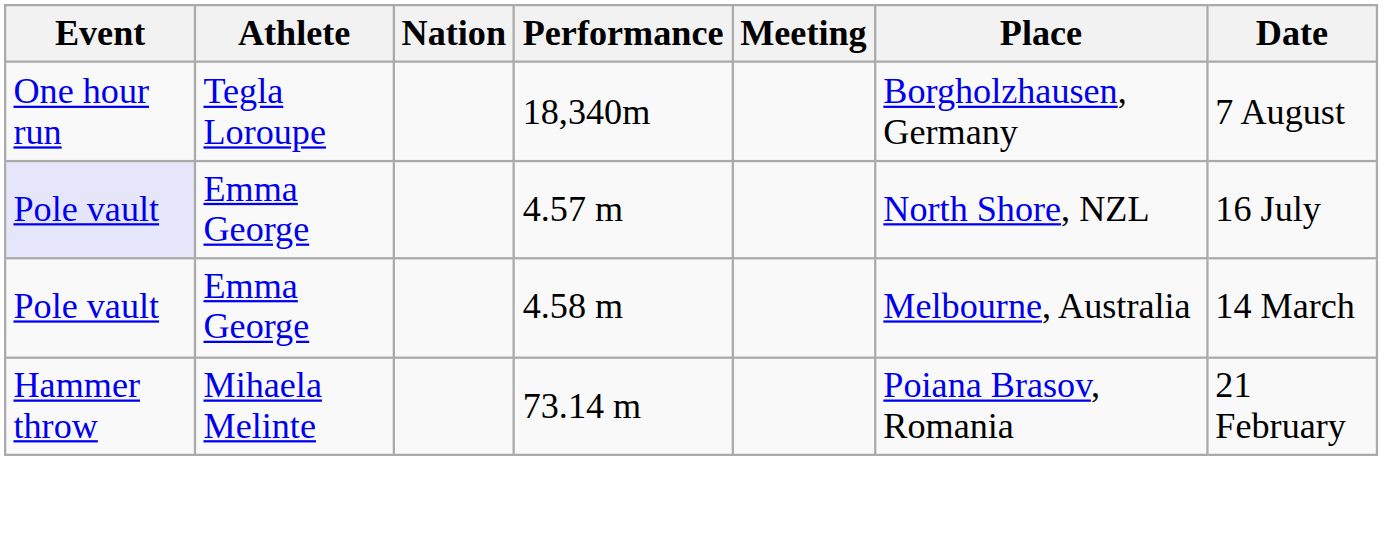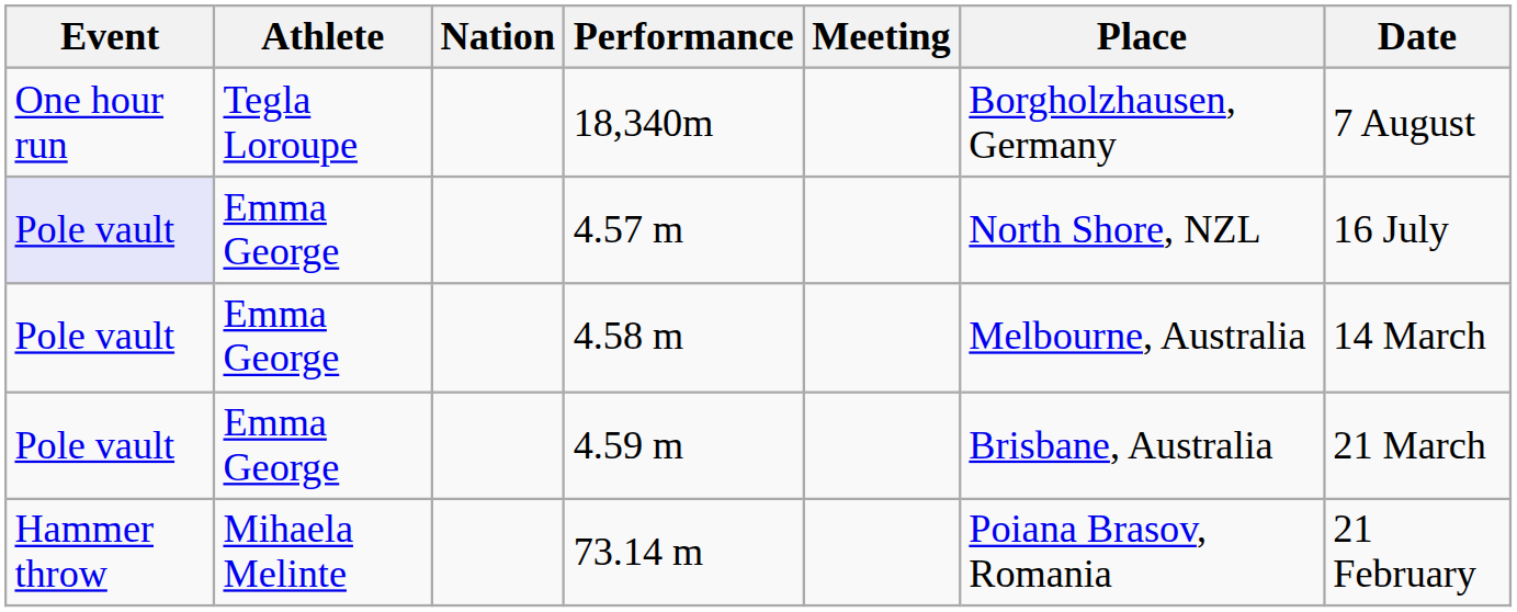+ row: Pole vault | Emma George | 4.59 m | Brisbane, Australia | 21 March
